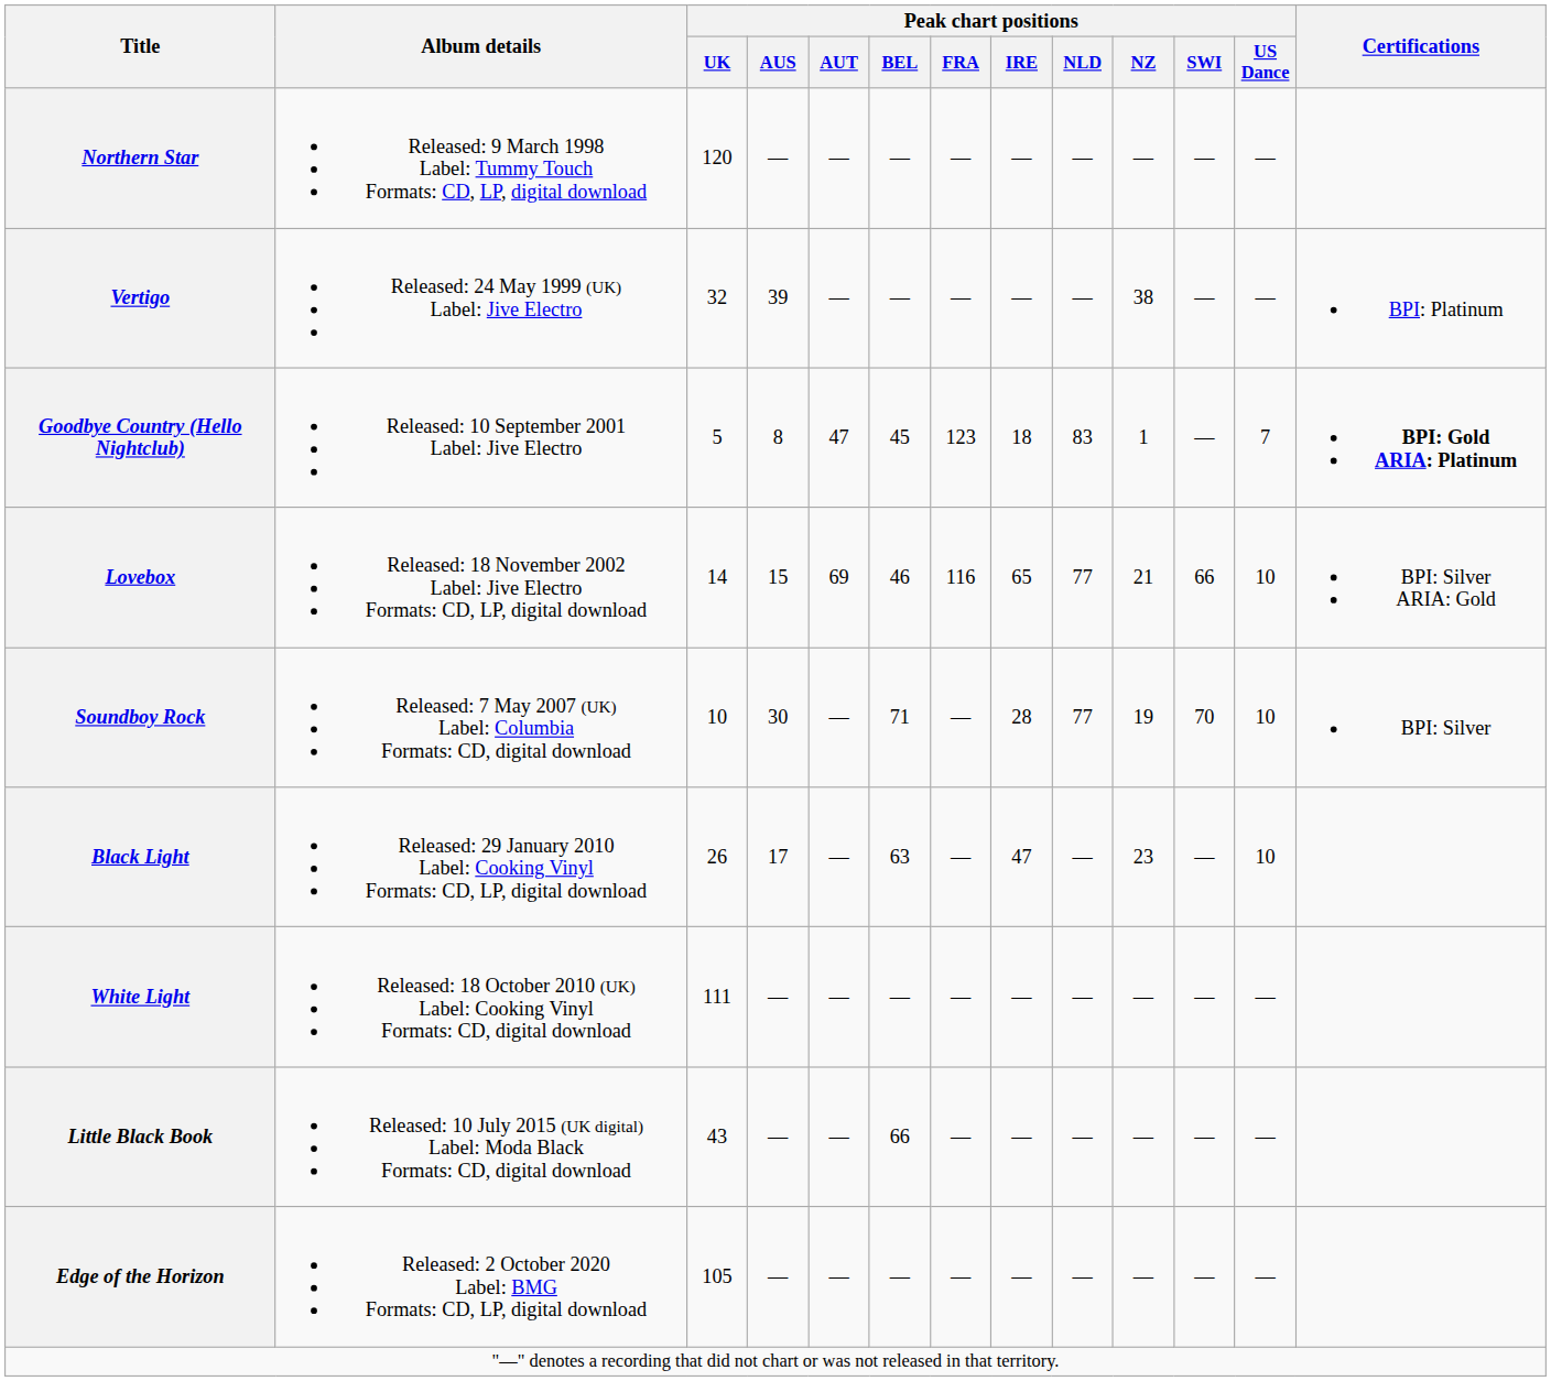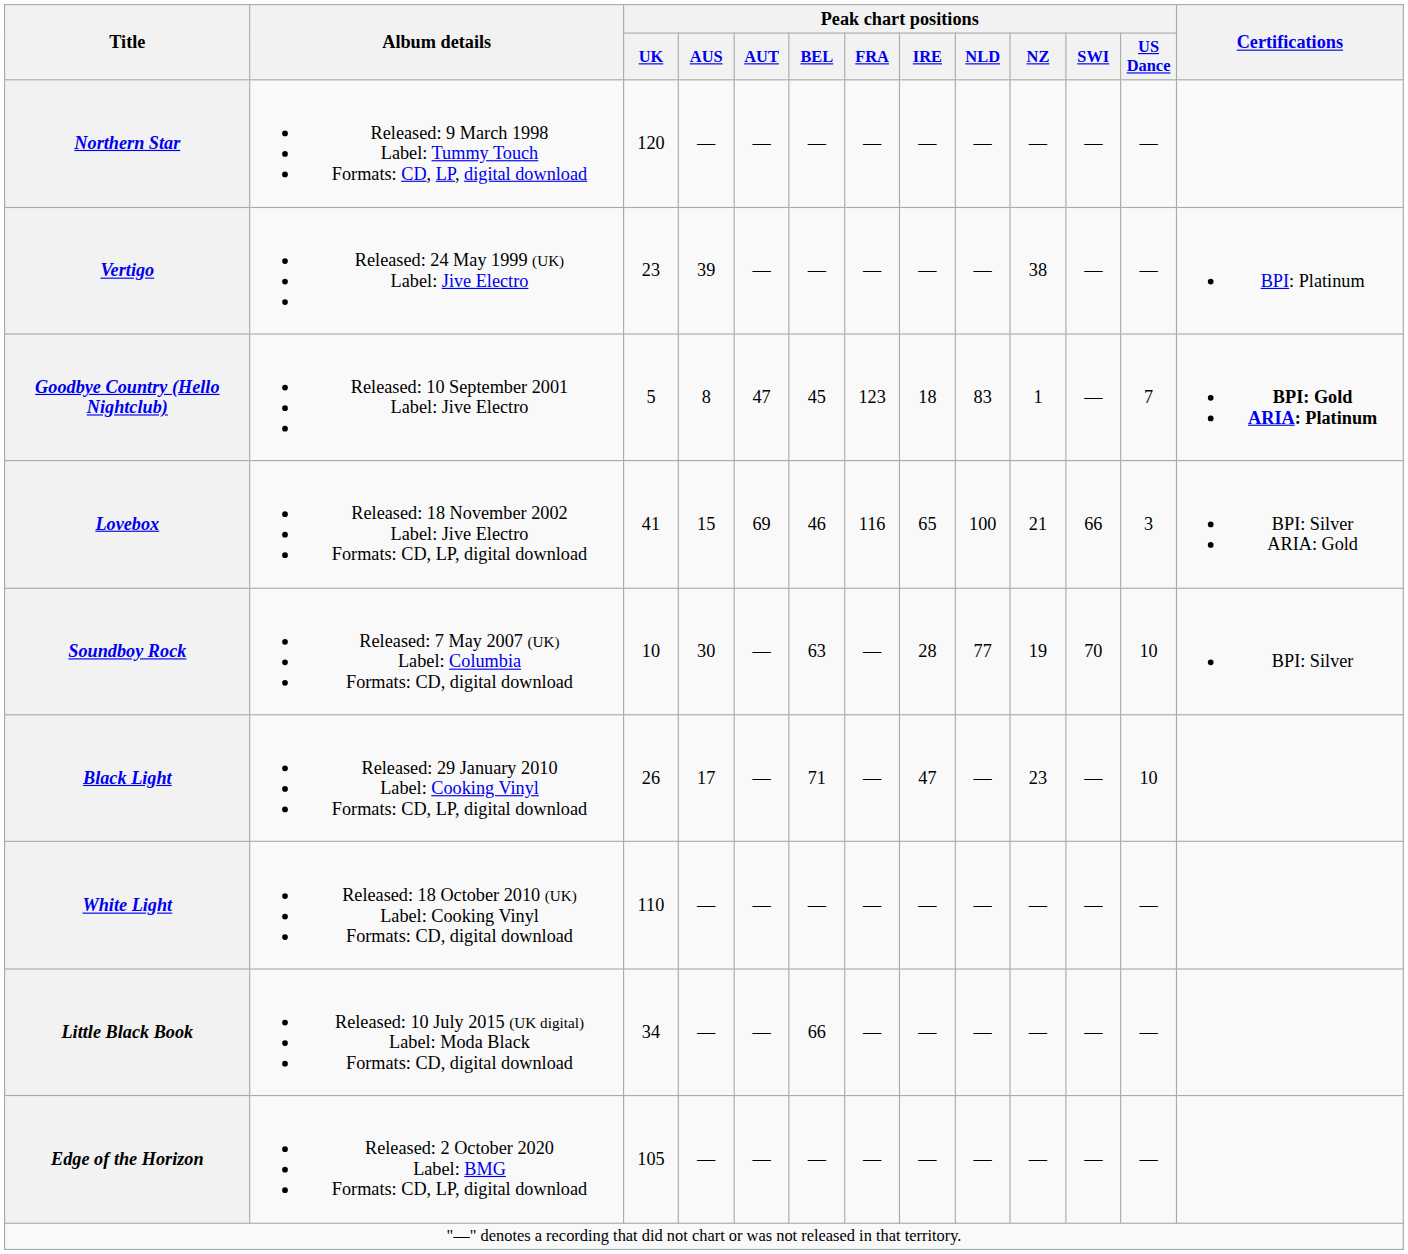Vertigo | Peak chart positions / UK: 32 -> 23
Lovebox | Peak chart positions / UK: 14 -> 41
Lovebox | Peak chart positions / NLD: 77 -> 100
Lovebox | Peak chart positions / US Dance: 10 -> 3
Soundboy Rock | Peak chart positions / BEL: 71 -> 63
Black Light | Peak chart positions / BEL: 63 -> 71
White Light | Peak chart positions / UK: 111 -> 110
Little Black Book | Peak chart positions / UK: 43 -> 34
